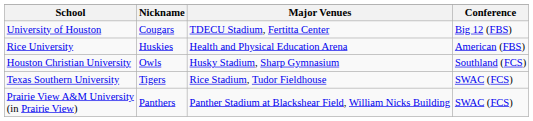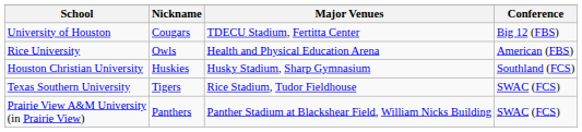Rice University | Nickname: Huskies -> Owls
Houston Christian University | Nickname: Owls -> Huskies
